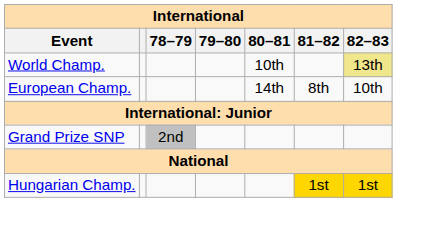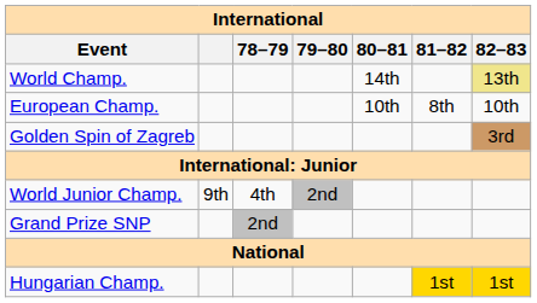World Champ. | 80–81: 10th -> 14th
European Champ. | 80–81: 14th -> 10th
+ row: Golden Spin of Zagreb | 3rd
+ row: World Junior Champ. | 9th | 4th | 2nd
